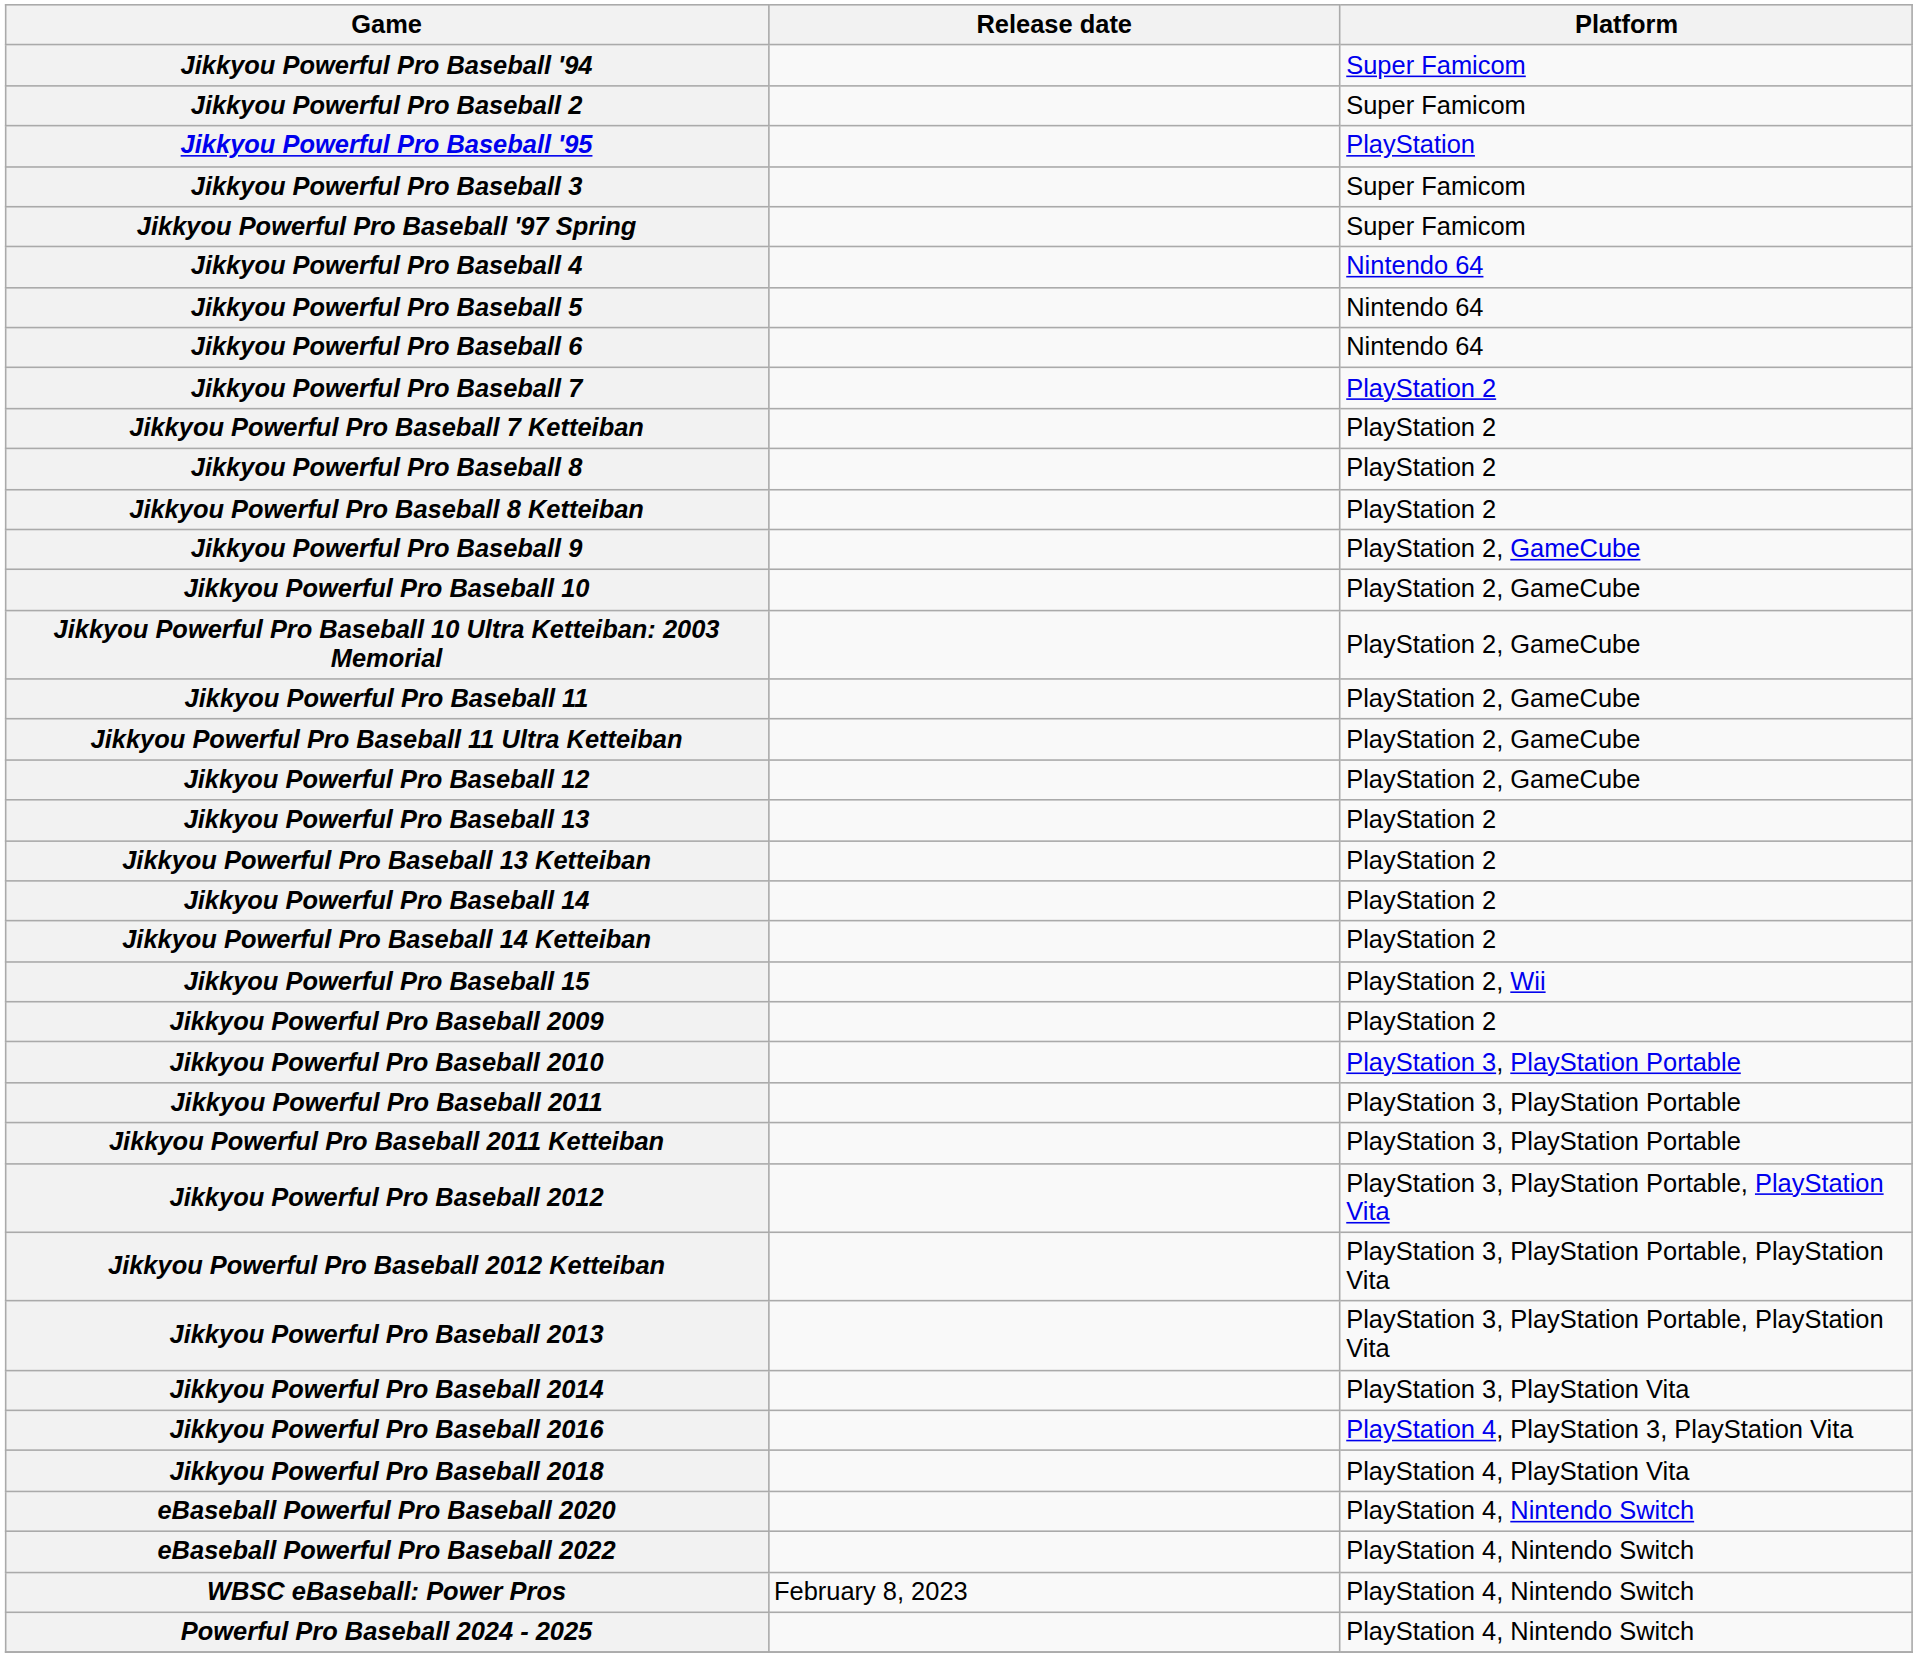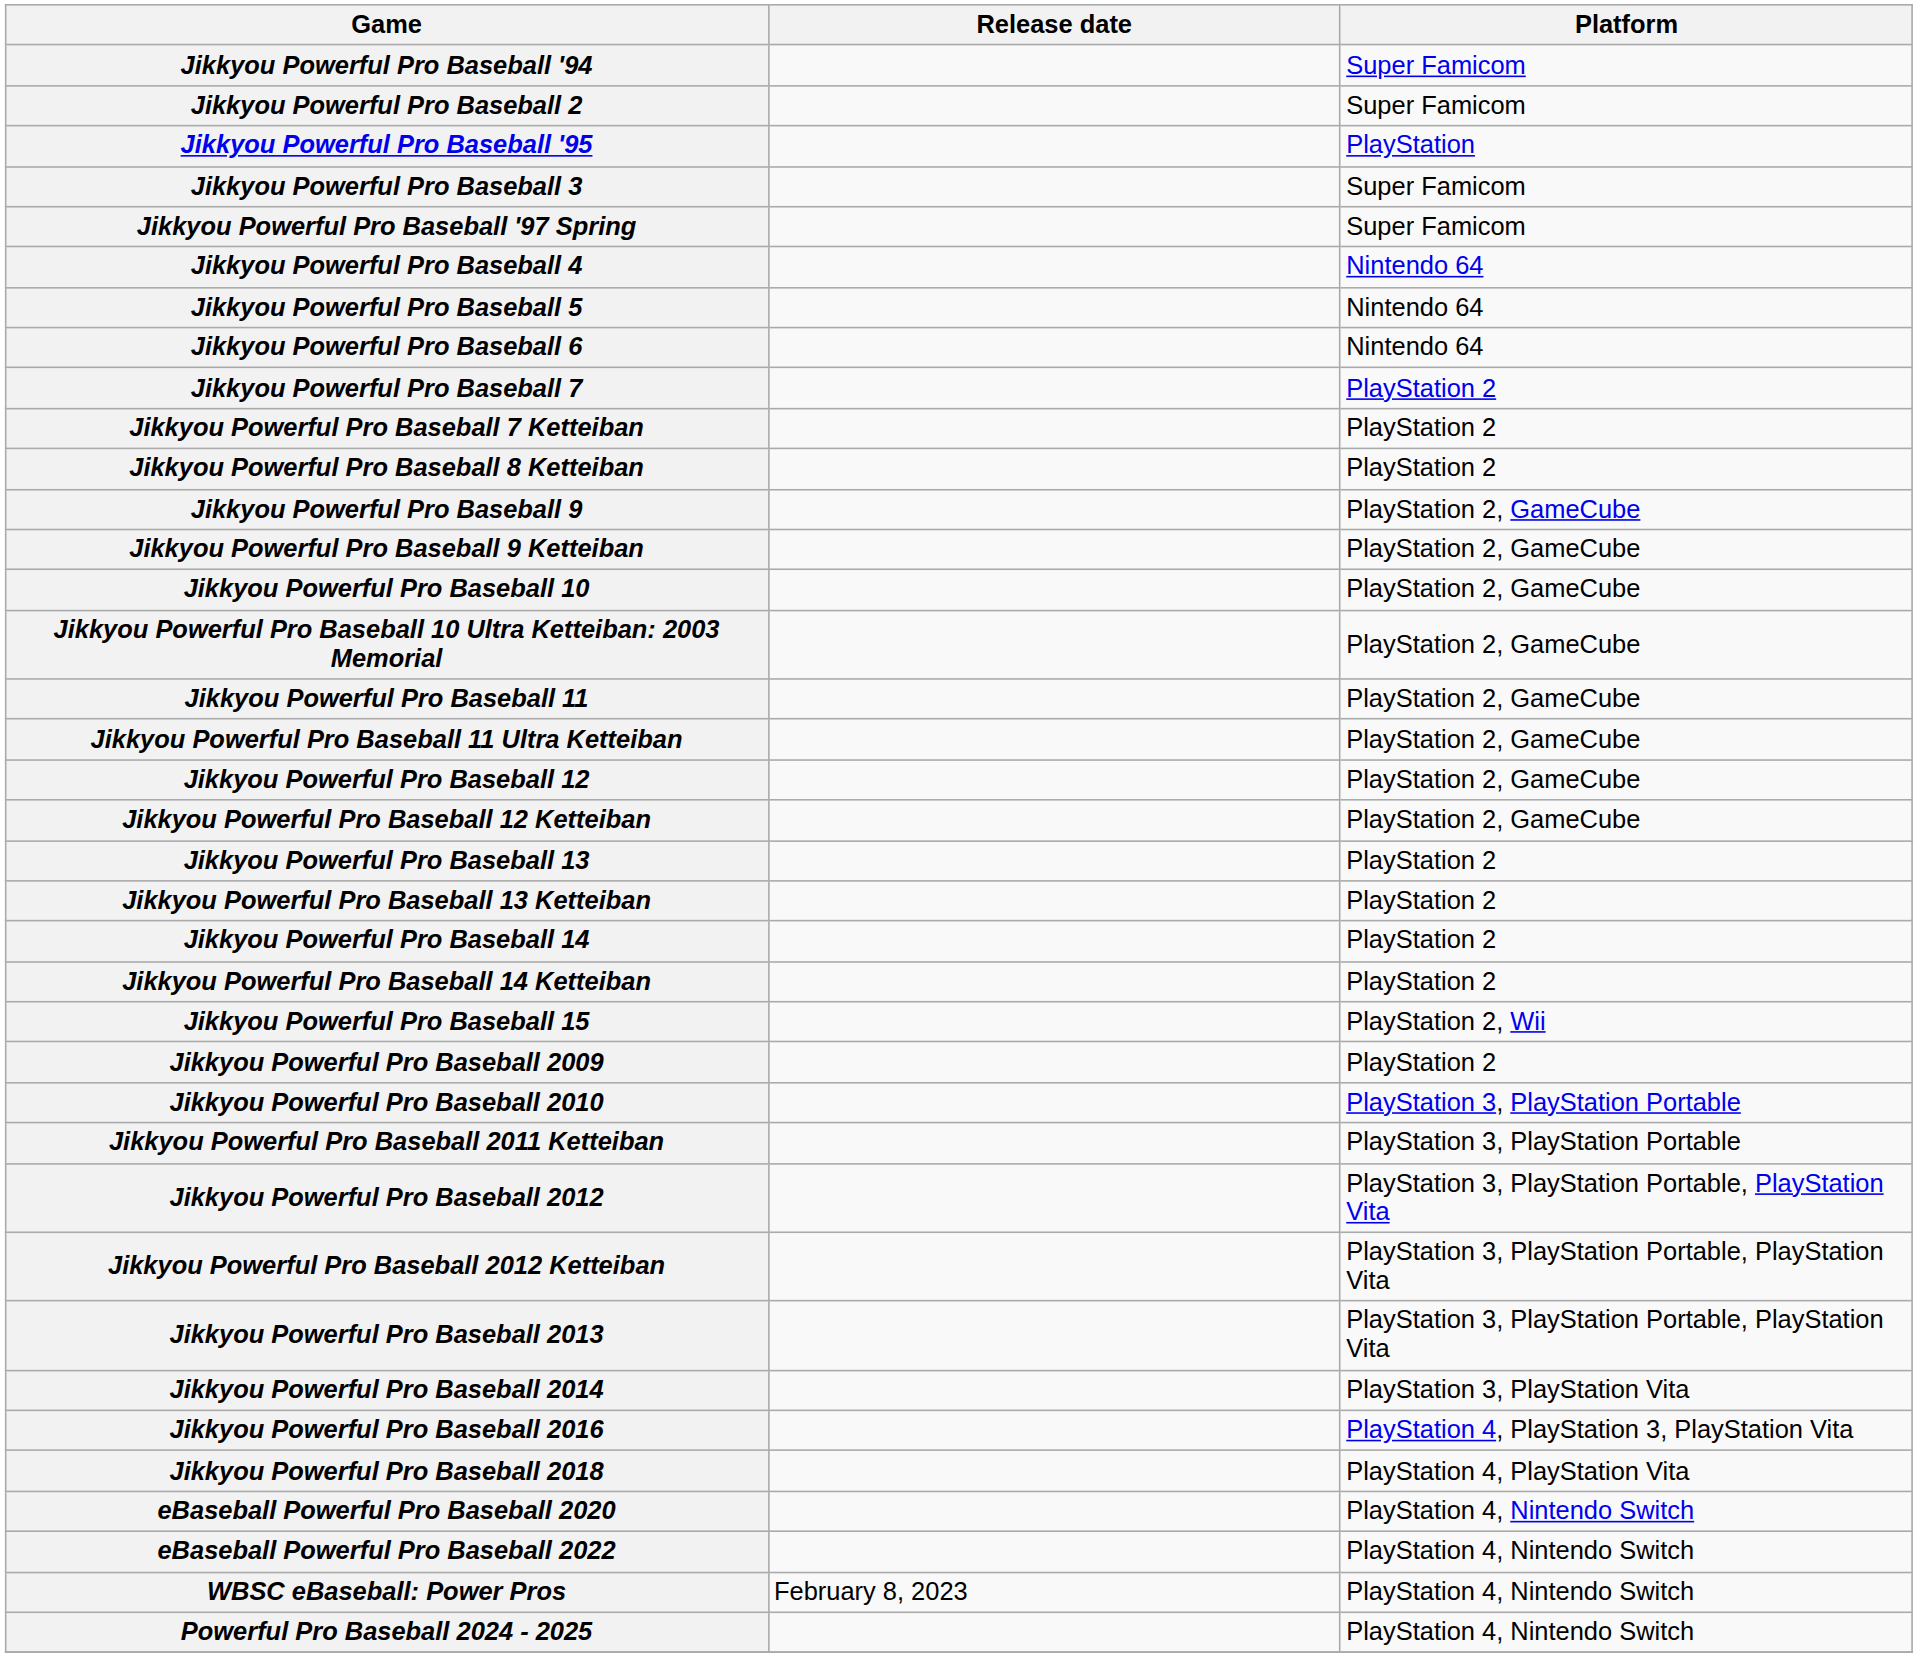- row: Jikkyou Powerful Pro Baseball 8 | PlayStation 2
+ row: Jikkyou Powerful Pro Baseball 9 Ketteiban | PlayStation 2, GameCube
+ row: Jikkyou Powerful Pro Baseball 12 Ketteiban | PlayStation 2, GameCube
- row: Jikkyou Powerful Pro Baseball 2011 | PlayStation 3, PlayStation Portable
